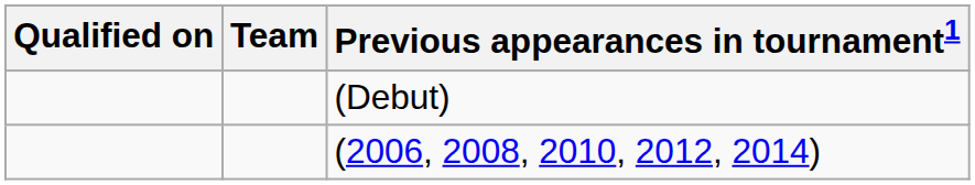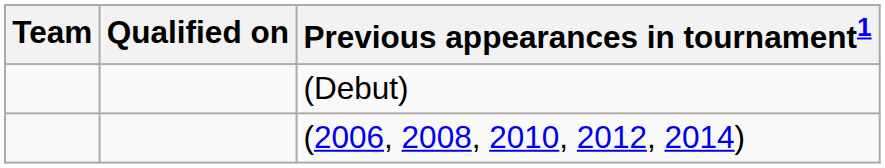columns swapped: Team <-> Qualified on
